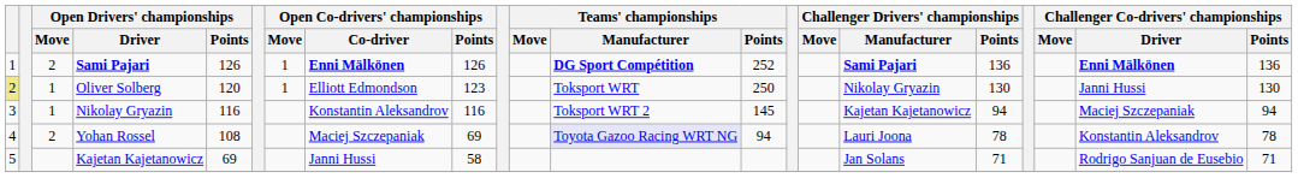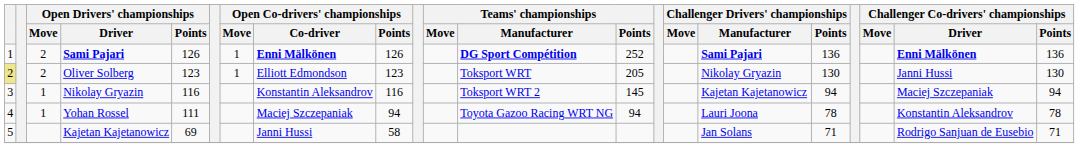Oliver Solberg | Open Drivers' championships / Move: 1 -> 2
Oliver Solberg | Open Drivers' championships / Points: 120 -> 123
Oliver Solberg | Teams' championships / Points: 250 -> 205
Yohan Rossel | Open Drivers' championships / Move: 2 -> 1
Yohan Rossel | Open Drivers' championships / Points: 108 -> 111
Yohan Rossel | Open Co-drivers' championships / Points: 69 -> 94
Yohan Rossel | Teams' championships / Manufacturer: lavender background -> no background
